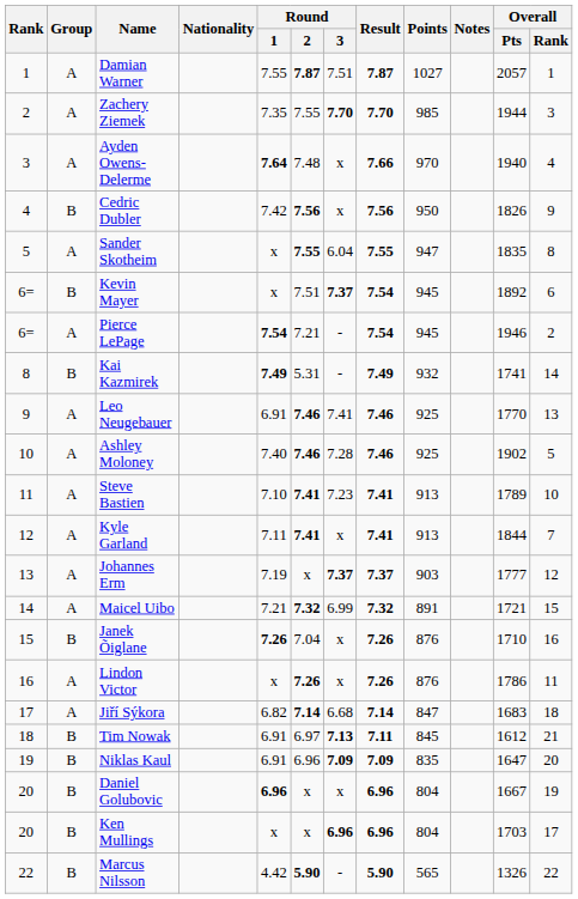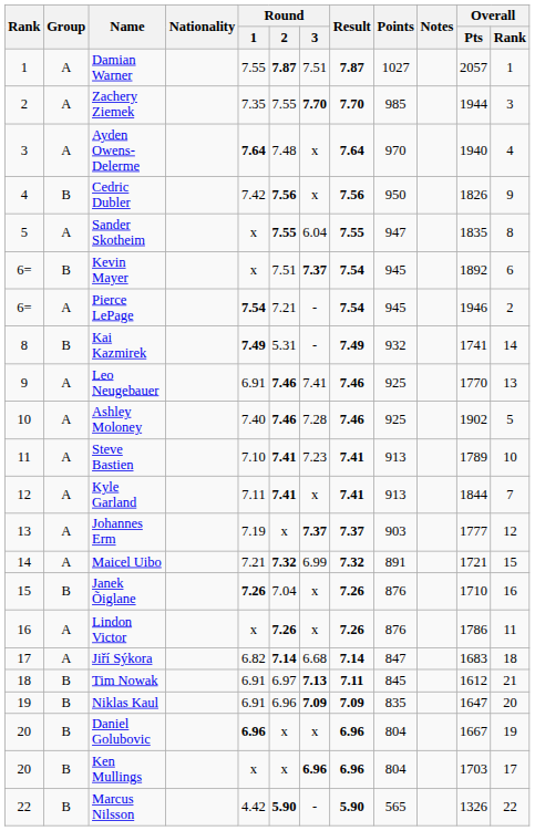Ayden Owens-Delerme | Result: 7.66 -> 7.64
